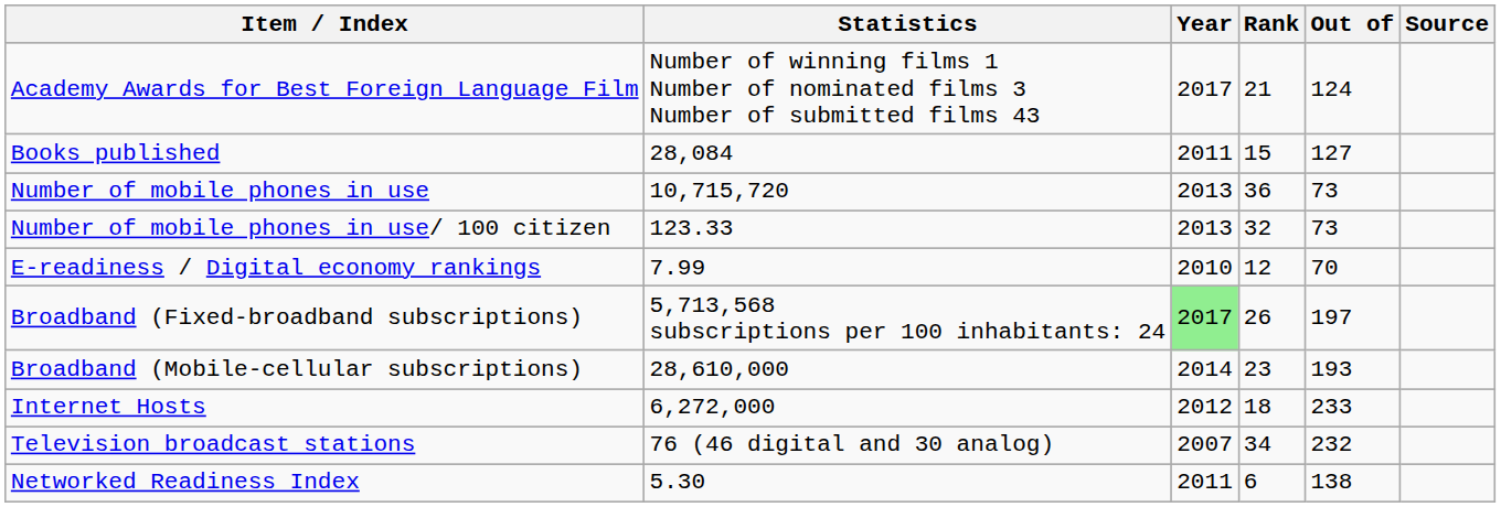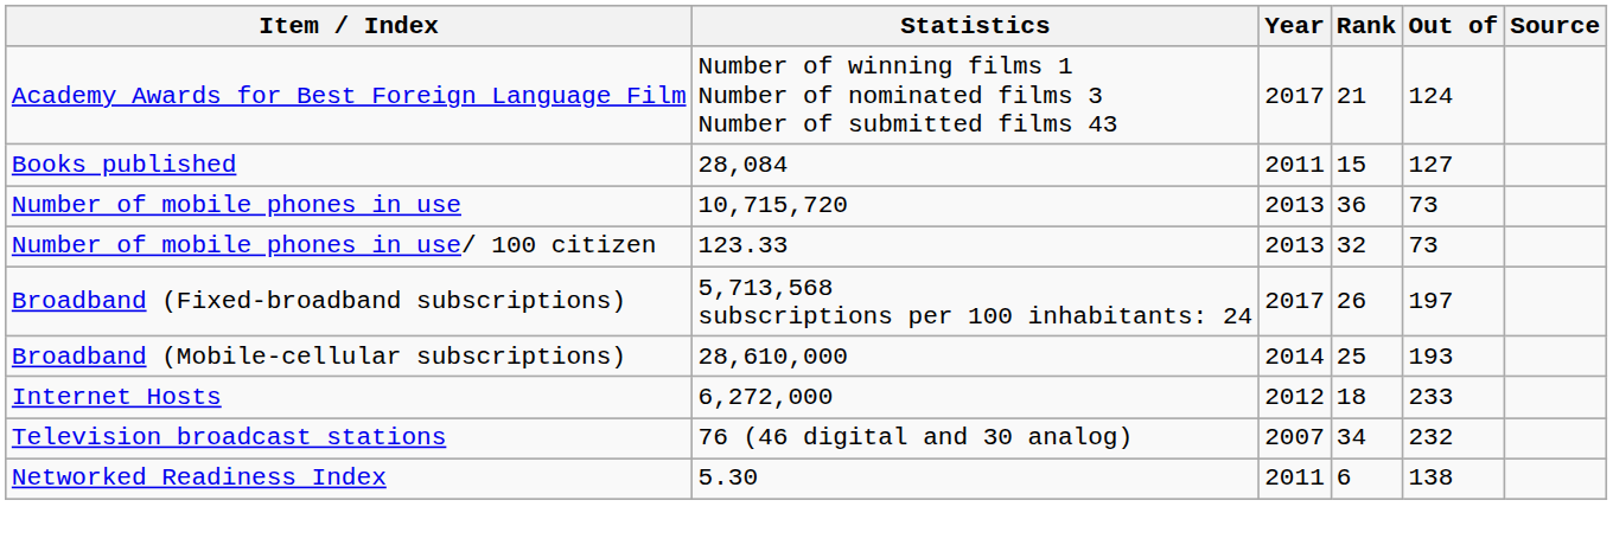- row: E-readiness / Digital economy rankings | 7.99 | 2010 | 12 | 70
Broadband (Fixed-broadband subscriptions) | Year: lightgreen background -> no background
Broadband (Mobile-cellular subscriptions) | Rank: 23 -> 25
